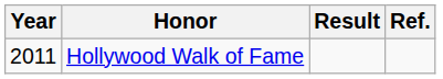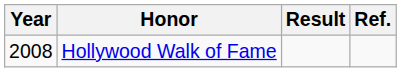Hollywood Walk of Fame | Year: 2011 -> 2008
